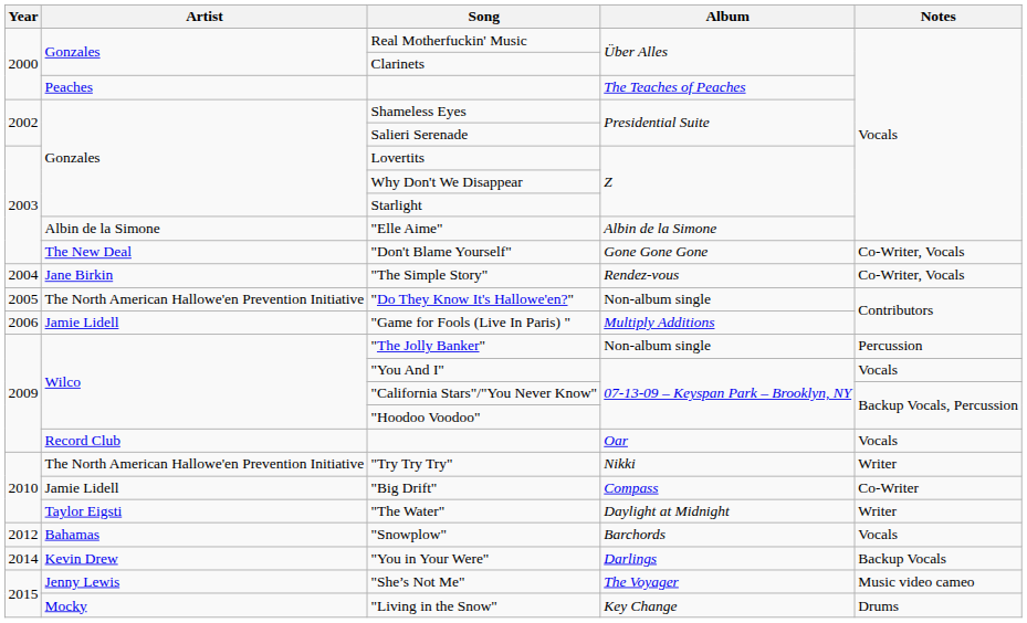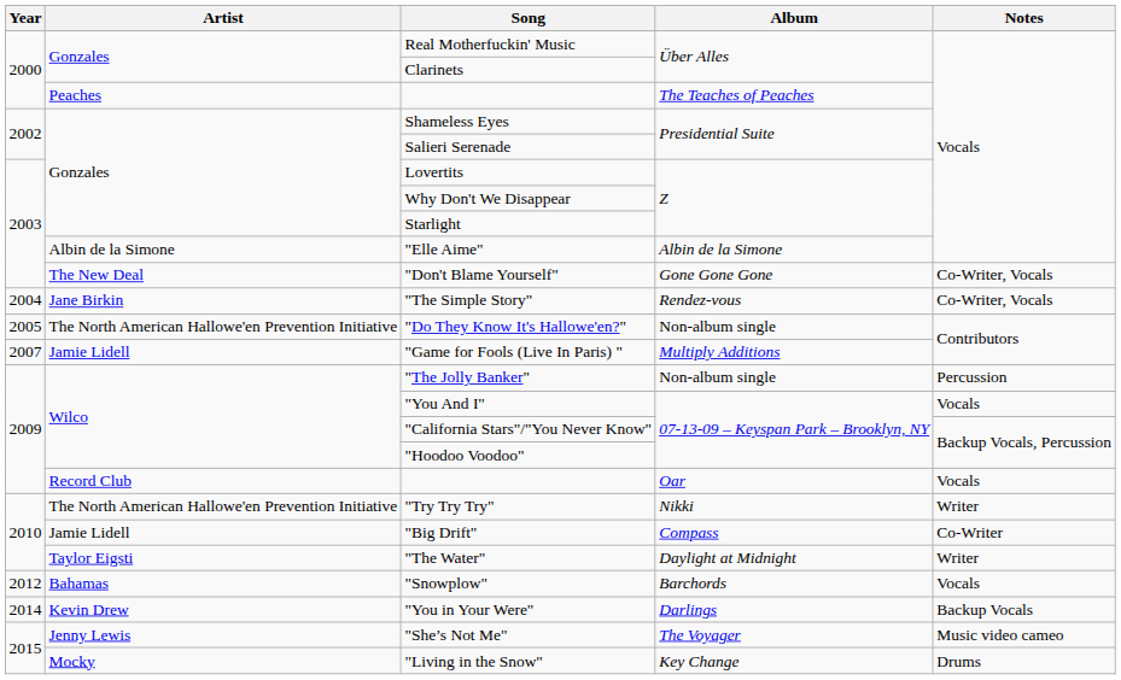"Game for Fools (Live In Paris) " | Year: 2006 -> 2007
